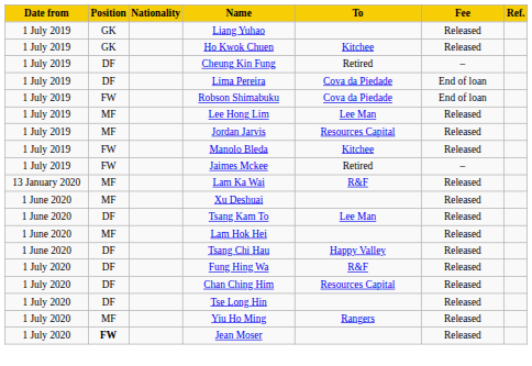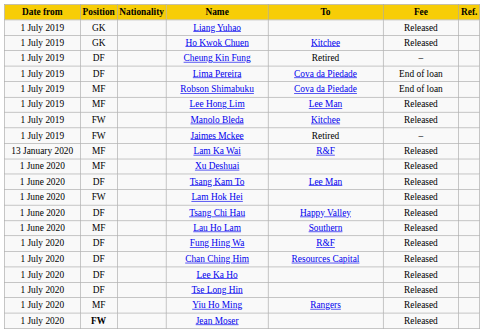Robson Shimabuku | Position: FW -> MF
- row: 1 July 2019 | MF | Jordan Jarvis | Resources Capital | Released
Lam Hok Hei | Position: MF -> FW
+ row: 1 June 2020 | MF | Lau Ho Lam | Southern | Released
+ row: 1 July 2020 | DF | Lee Ka Ho | Released
